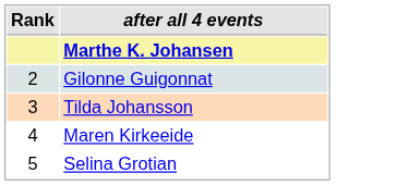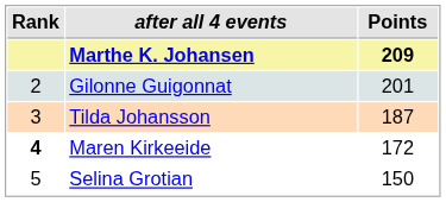+ column: Points | 209 | 201 | 187 | 172 | 150
Maren Kirkeeide | Rank: normal -> bold
